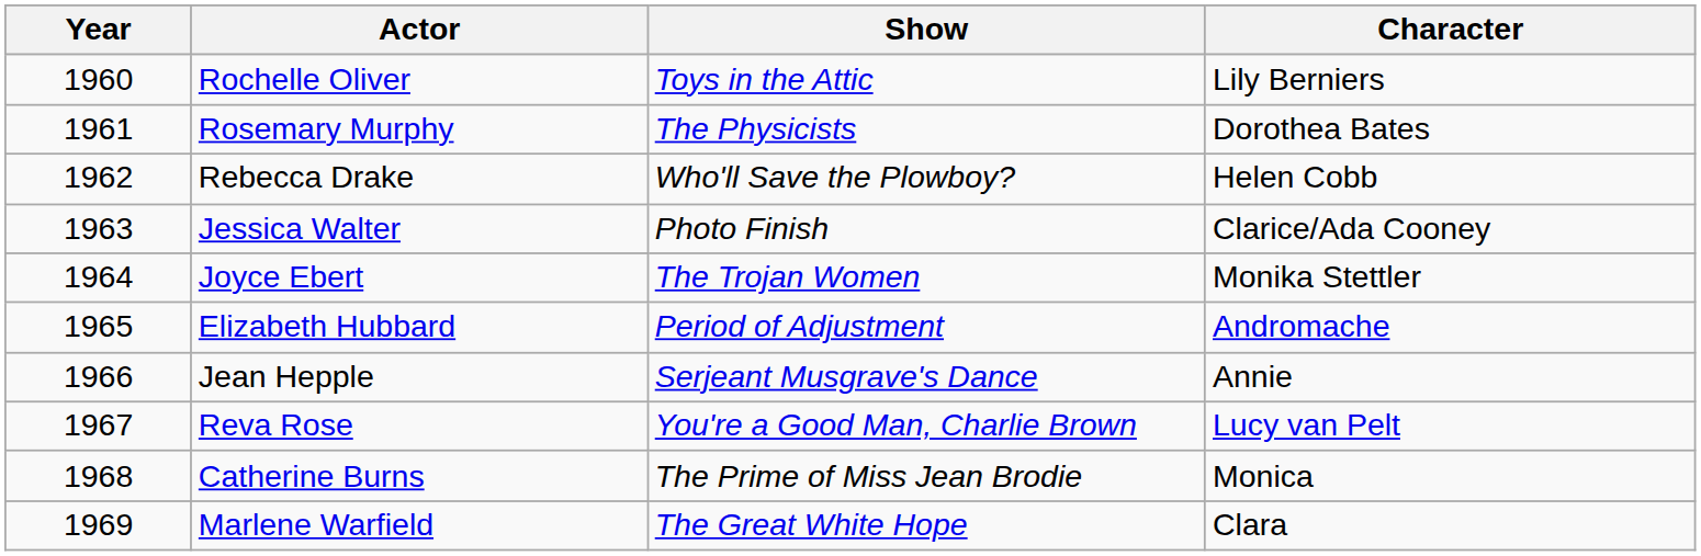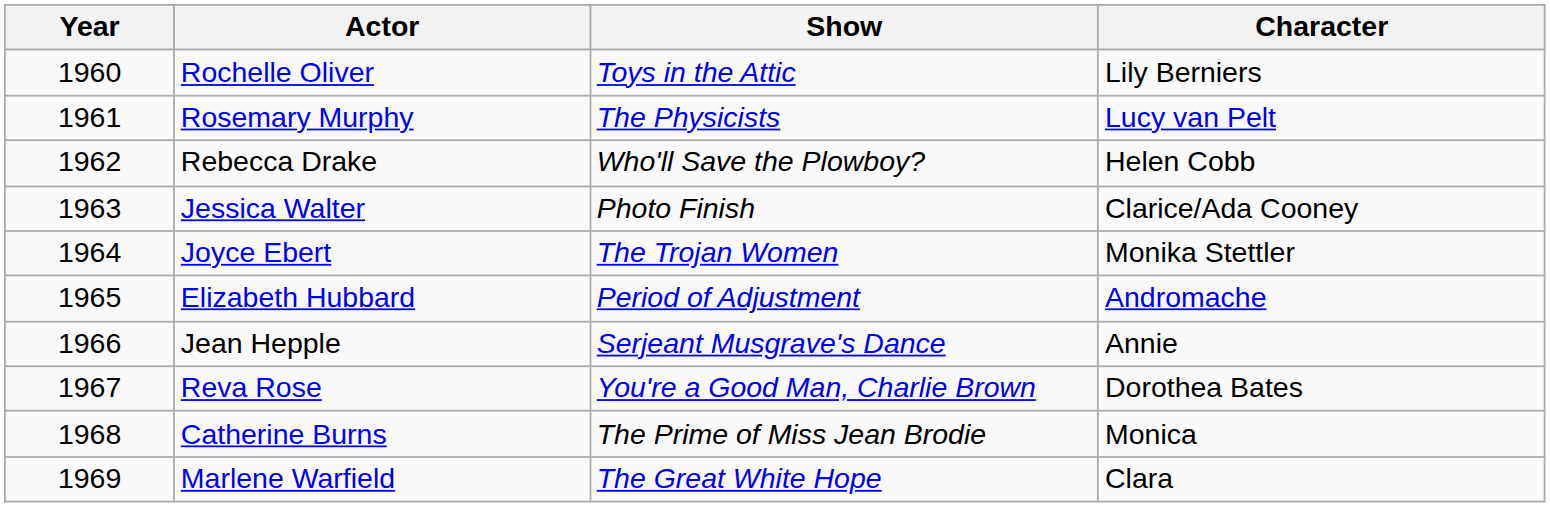Rosemary Murphy | Character: Dorothea Bates -> Lucy van Pelt
Reva Rose | Character: Lucy van Pelt -> Dorothea Bates
